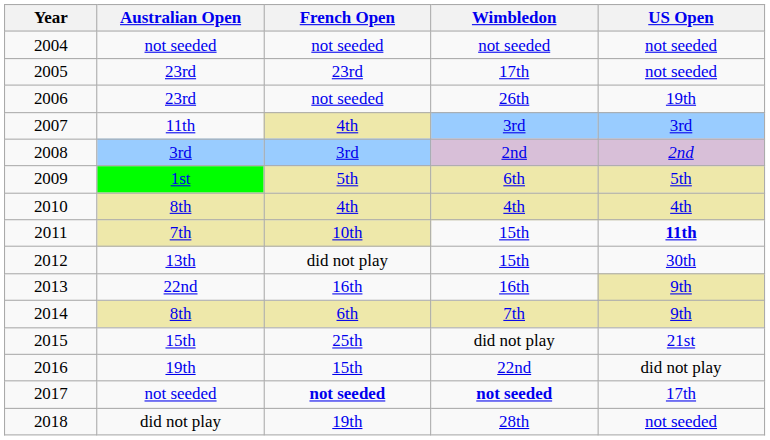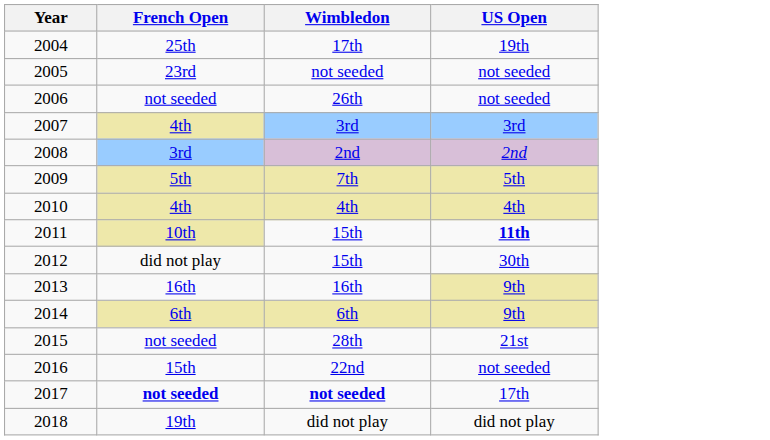- column: Australian Open | not seeded | 23rd | 23rd | 11th | 3rd | 1st | 8th | 7th | 13th | 22nd | 8th | 15th | 19th | not seeded | did not play
2004 | French Open: not seeded -> 25th
2004 | Wimbledon: not seeded -> 17th
2004 | US Open: not seeded -> 19th
2005 | Wimbledon: 17th -> not seeded
2006 | US Open: 19th -> not seeded
2009 | Wimbledon: 6th -> 7th
2014 | Wimbledon: 7th -> 6th
2015 | French Open: 25th -> not seeded
2015 | Wimbledon: did not play -> 28th
2016 | US Open: did not play -> not seeded
2018 | Wimbledon: 28th -> did not play
2018 | US Open: not seeded -> did not play
